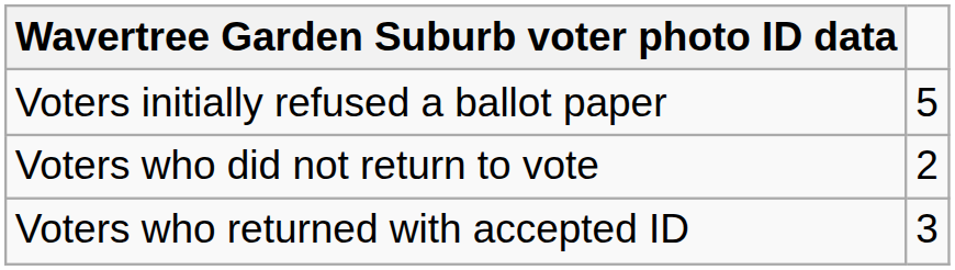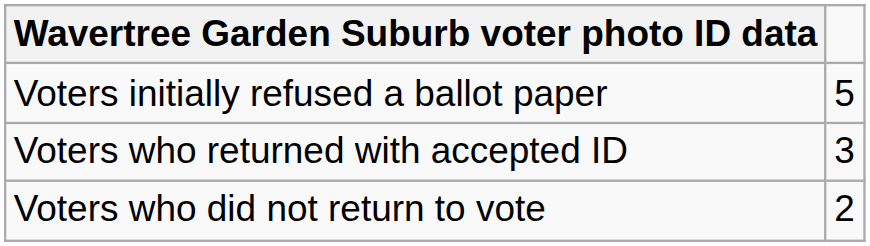rows swapped: Voters who returned with accepted ID <-> Voters who did not return to vote
